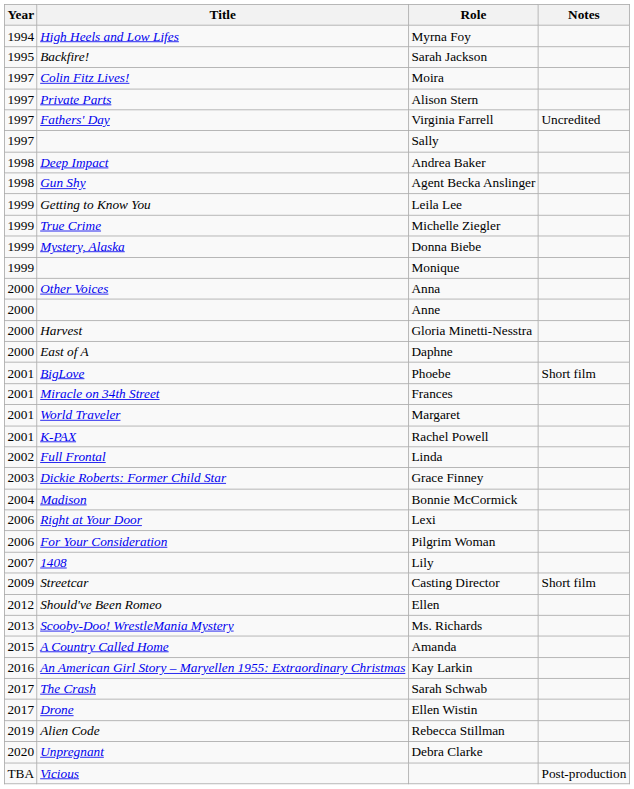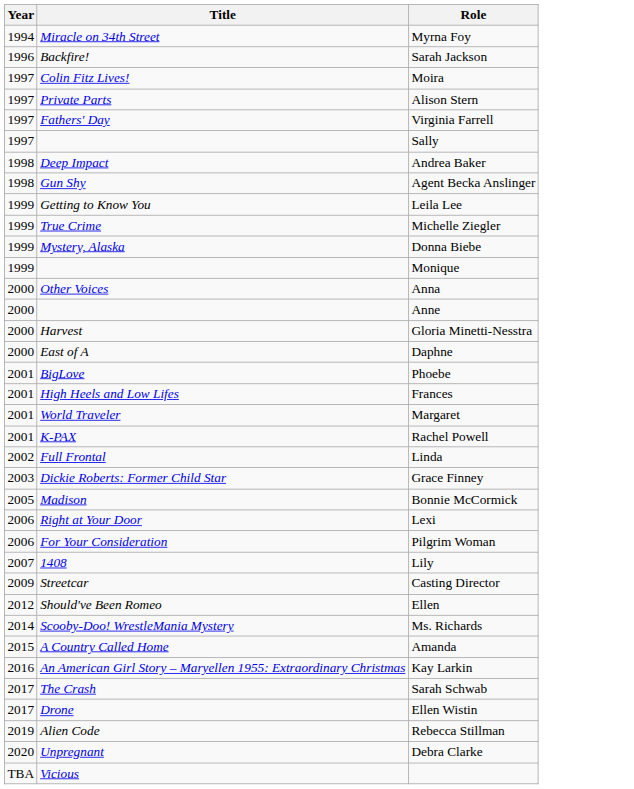- column: Notes | Uncredited | Short film | Short film | Post-production
Myrna Foy | Title: High Heels and Low Lifes -> Miracle on 34th Street
Sarah Jackson | Year: 1995 -> 1996
Frances | Title: Miracle on 34th Street -> High Heels and Low Lifes
Bonnie McCormick | Year: 2004 -> 2005
Ms. Richards | Year: 2013 -> 2014
